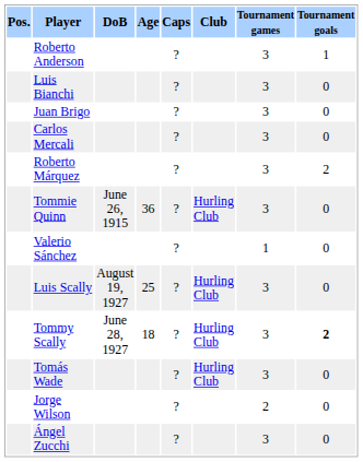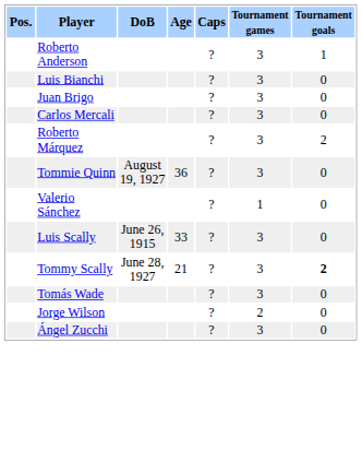- column: Club | Hurling Club | Hurling Club | Hurling Club | Hurling Club
Tommie Quinn | DoB: June 26, 1915 -> August 19, 1927
Luis Scally | DoB: August 19, 1927 -> June 26, 1915
Luis Scally | Age: 25 -> 33
Tommy Scally | Age: 18 -> 21
